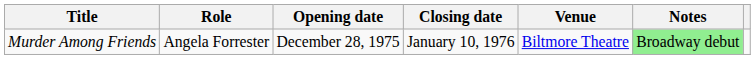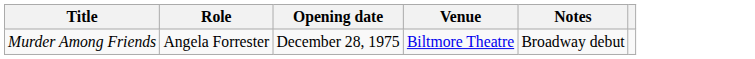- column: Closing date | January 10, 1976
Murder Among Friends | Notes: lightgreen background -> no background
